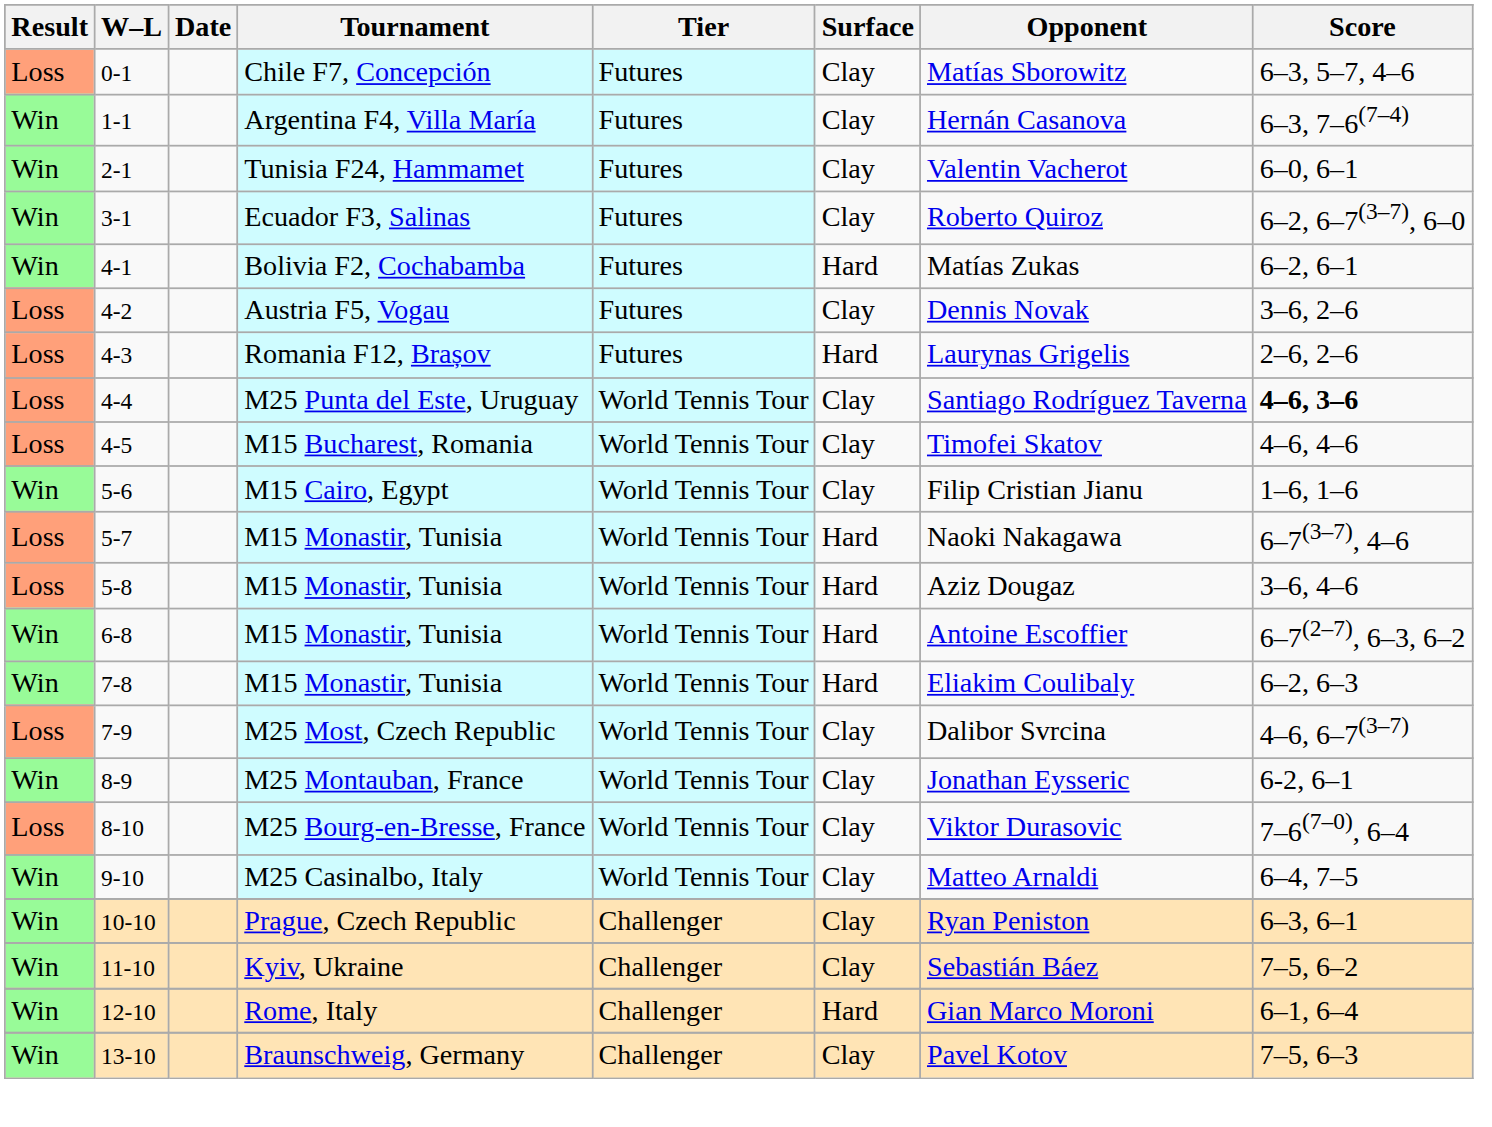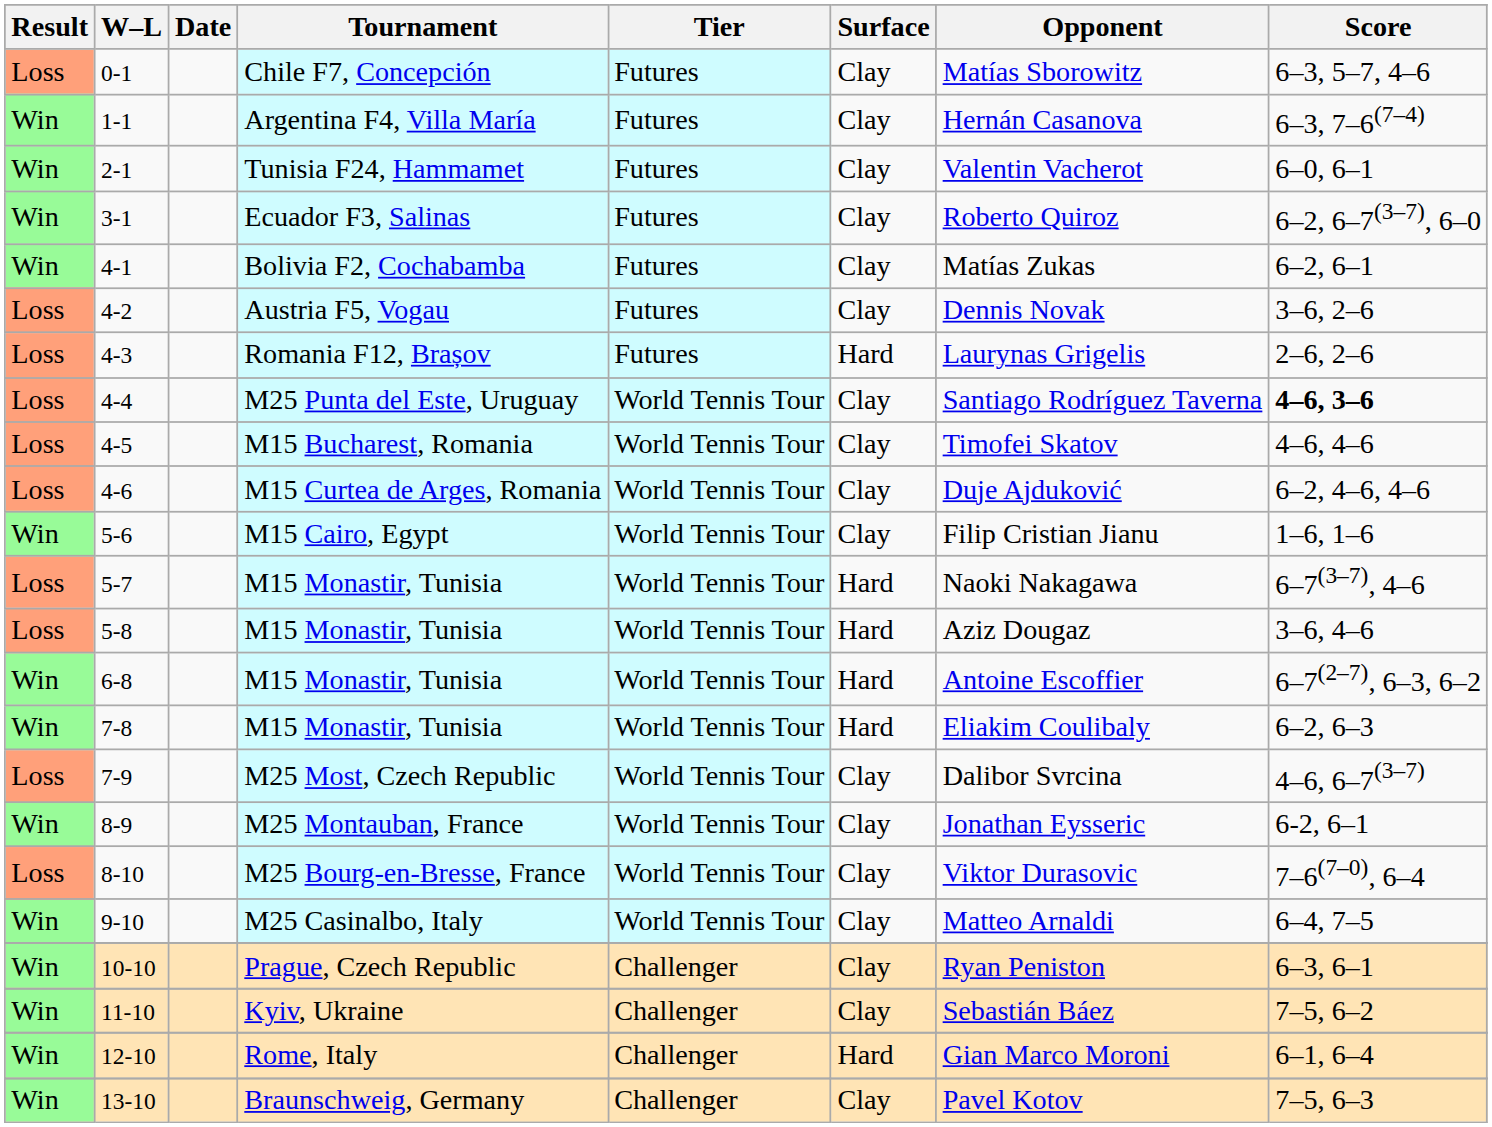4-1 | Surface: Hard -> Clay
+ row: Loss | 4-6 | M15 Curtea de Arges, Romania | World Tennis Tour | Clay | Duje Ajduković | 6–2, 4–6, 4–6
